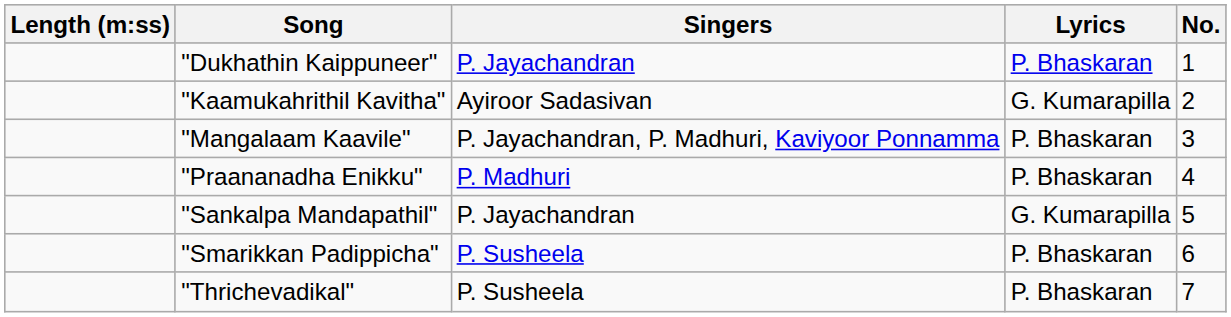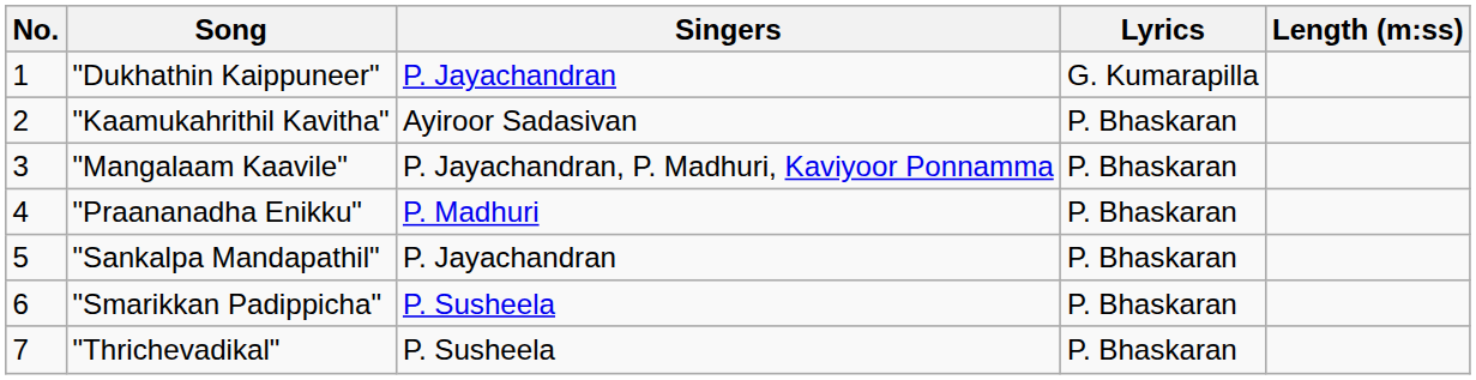columns swapped: No. <-> Length (m:ss)
"Dukhathin Kaippuneer" | Lyrics: P. Bhaskaran -> G. Kumarapilla
"Kaamukahrithil Kavitha" | Lyrics: G. Kumarapilla -> P. Bhaskaran
"Sankalpa Mandapathil" | Lyrics: G. Kumarapilla -> P. Bhaskaran
